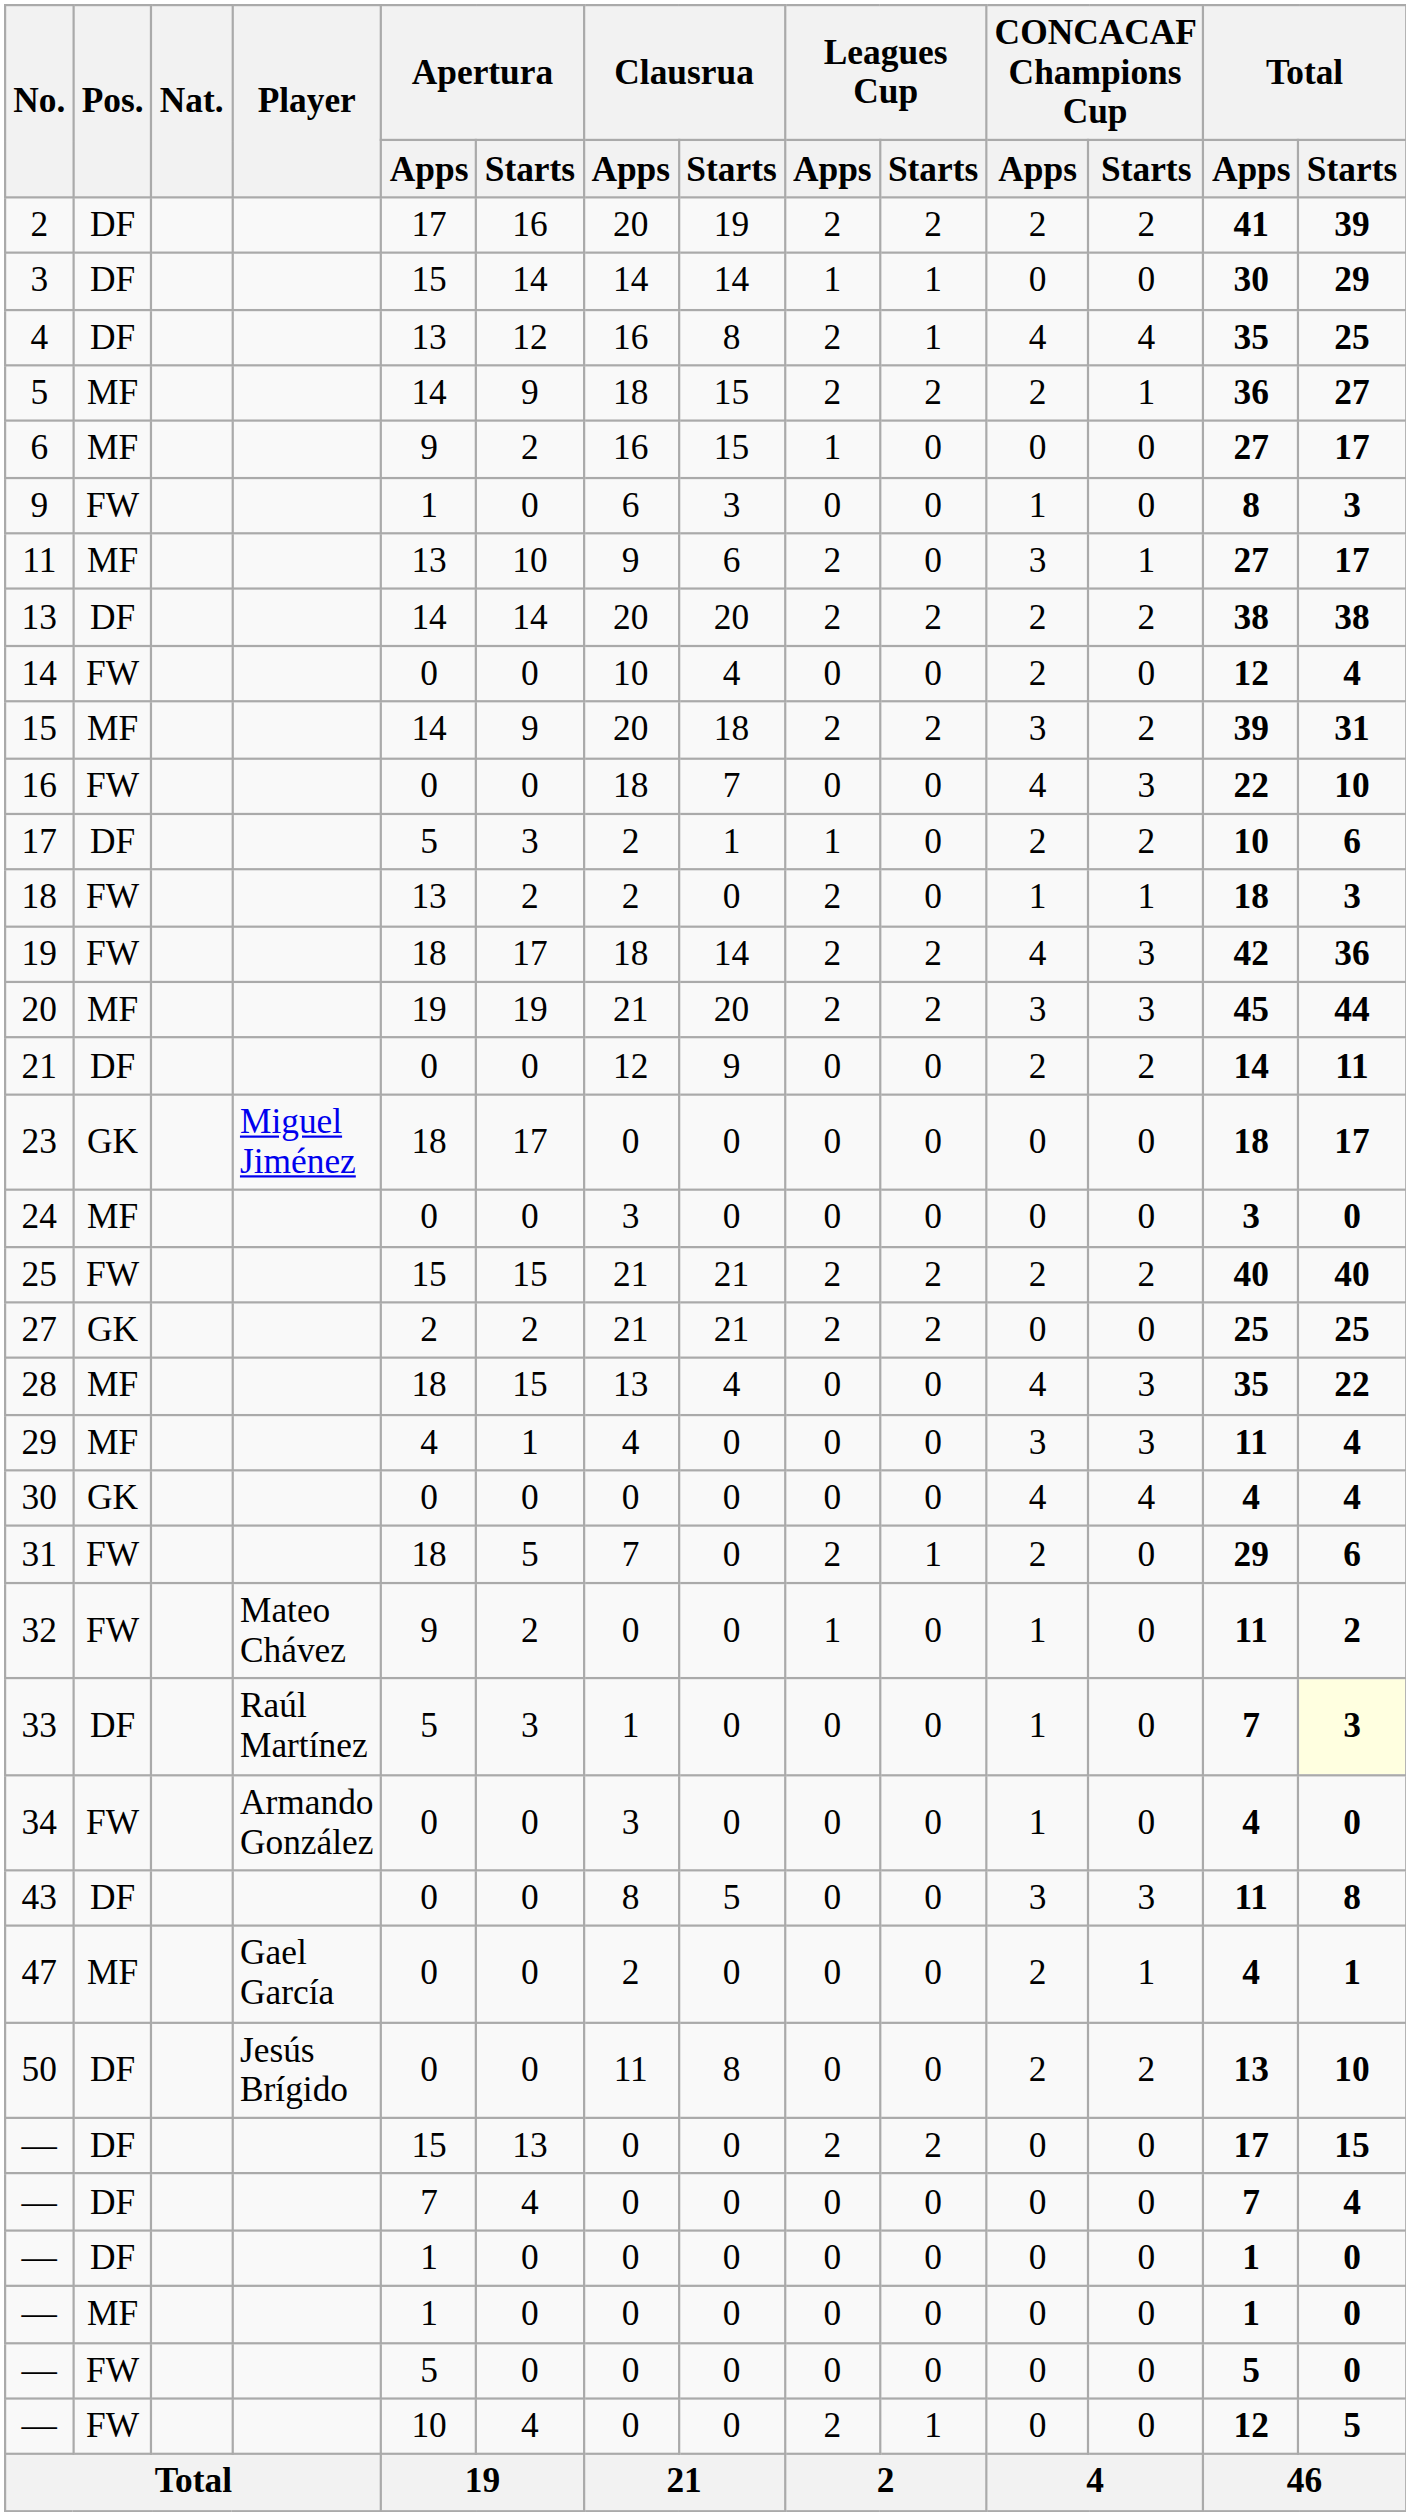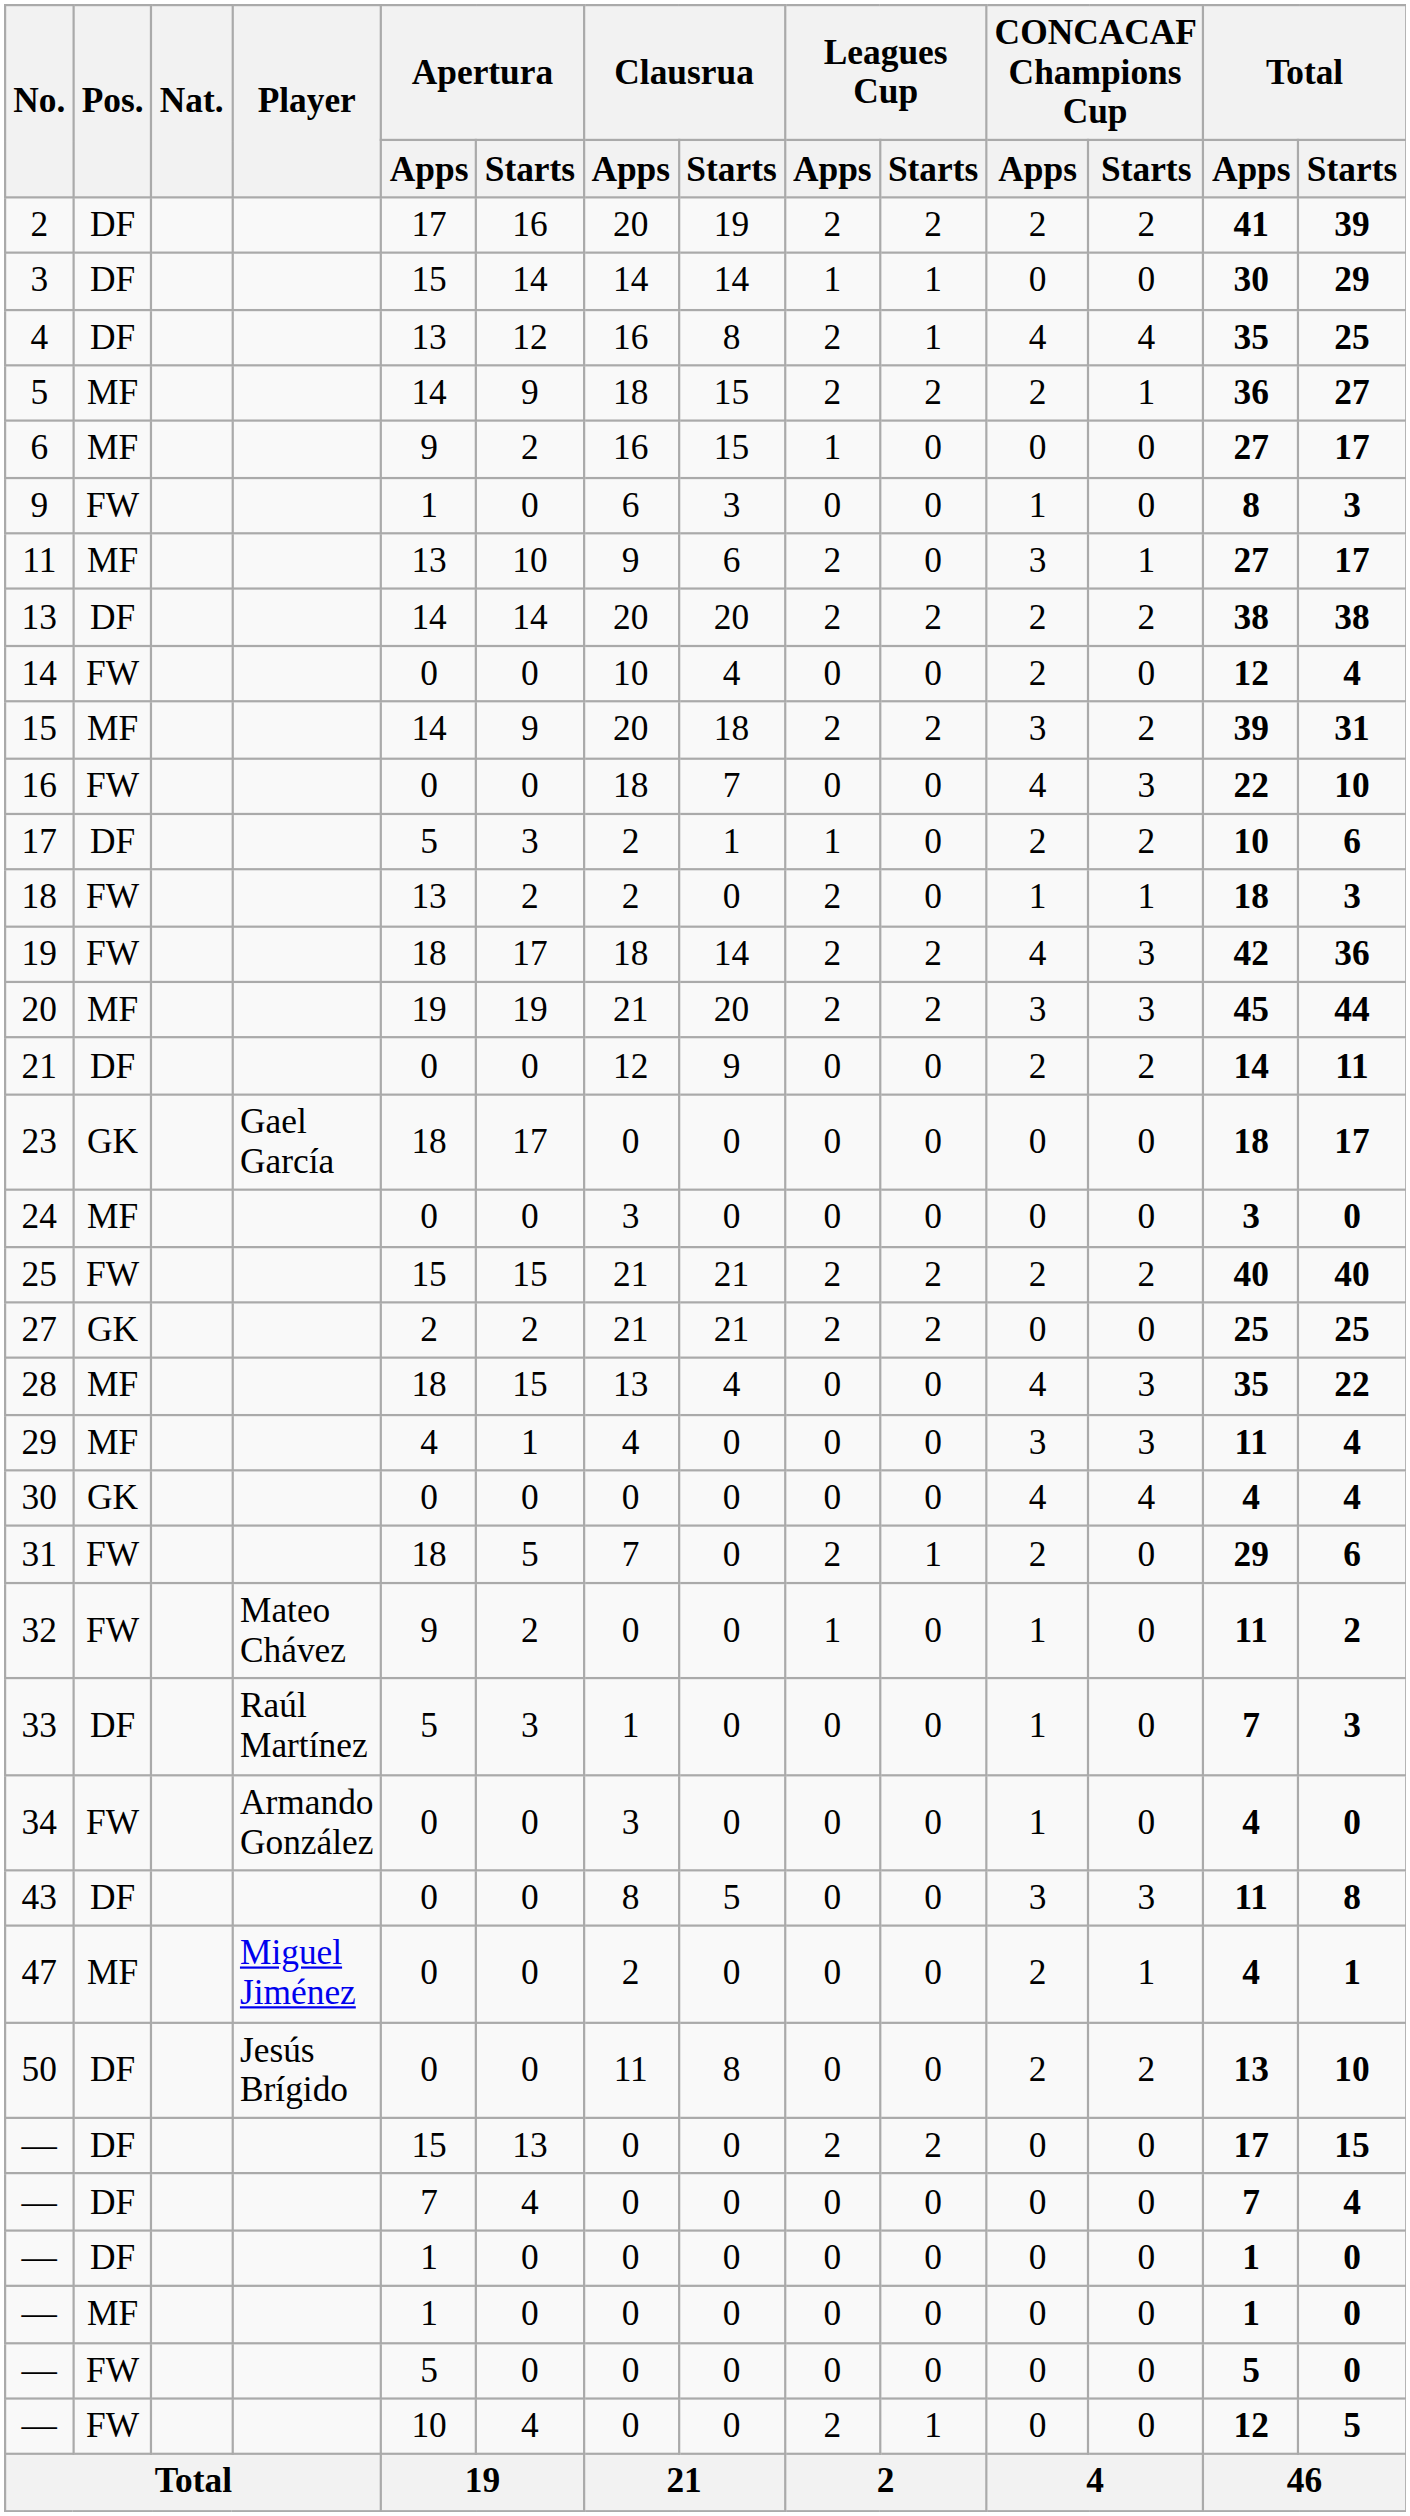23 | Player: Miguel Jiménez -> Gael García
33 | Total / Starts: lightyellow background -> no background
47 | Player: Gael García -> Miguel Jiménez
